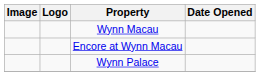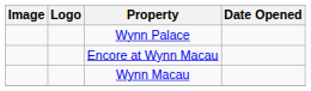rows swapped: Wynn Macau <-> Wynn Palace
